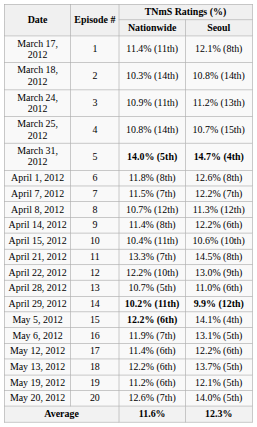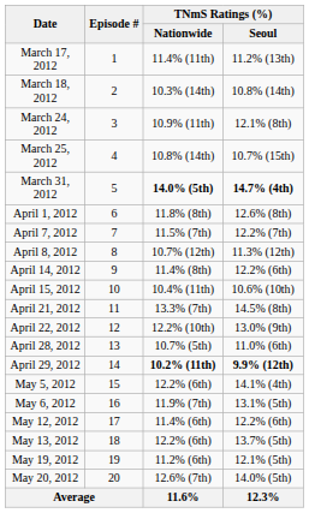March 17, 2012 | column 4: 12.1% (8th) -> 11.2% (13th)
March 24, 2012 | column 4: 11.2% (13th) -> 12.1% (8th)
May 5, 2012 | column 3: bold -> normal
